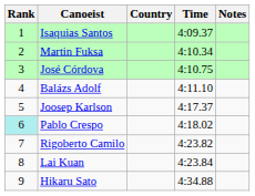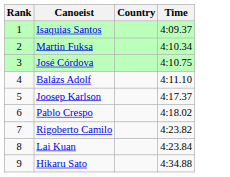- column: Notes
Pablo Crespo | Rank: paleturquoise background -> no background
